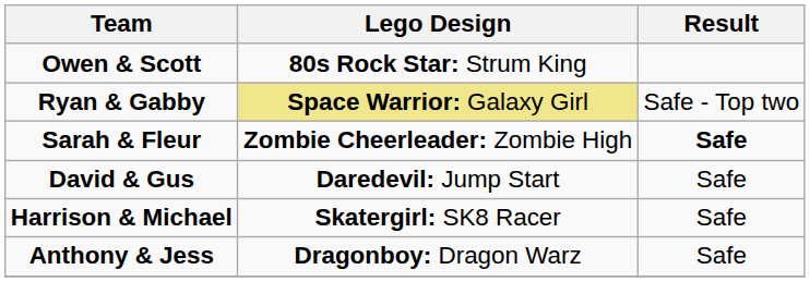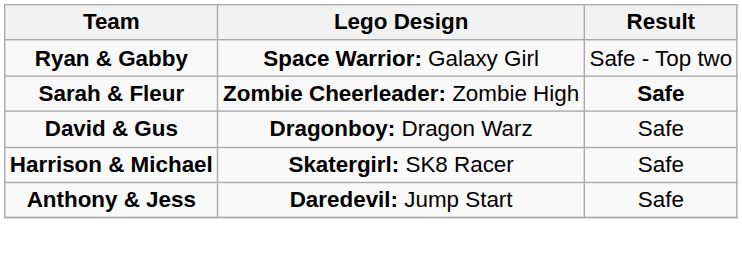- row: Owen & Scott | 80s Rock Star: Strum King
Ryan & Gabby | Lego Design: khaki background -> no background
David & Gus | Lego Design: Daredevil: Jump Start -> Dragonboy: Dragon Warz
Anthony & Jess | Lego Design: Dragonboy: Dragon Warz -> Daredevil: Jump Start
